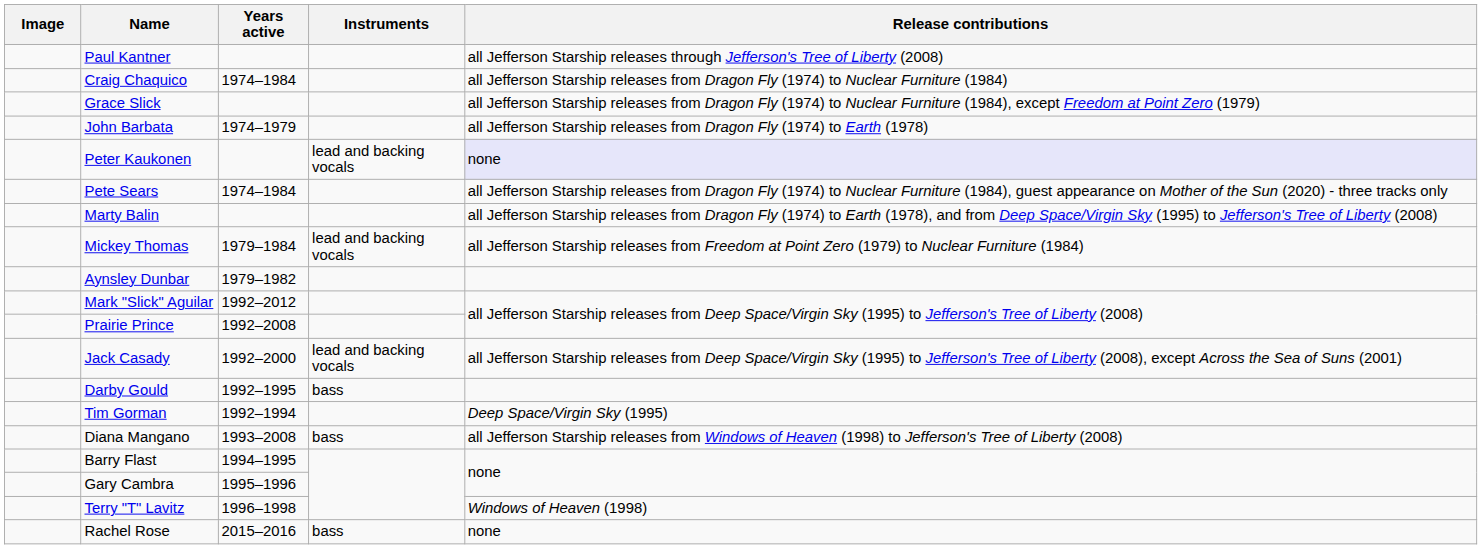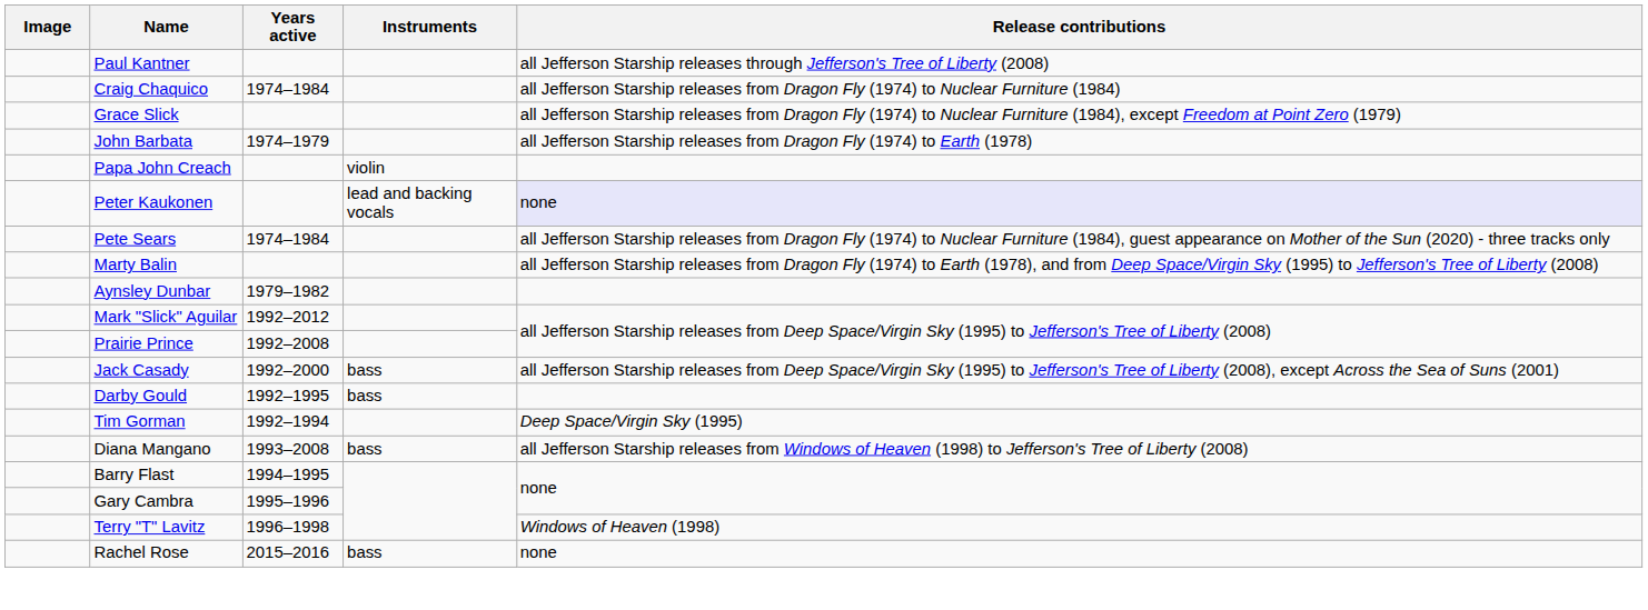+ row: Papa John Creach | violin
- row: Mickey Thomas | 1979–1984 | lead and backing vocals | all Jefferson Starship releases from Freedom at Point Zero (1979) to Nuclear Furniture (1984)
Jack Casady | Instruments: lead and backing vocals -> bass
